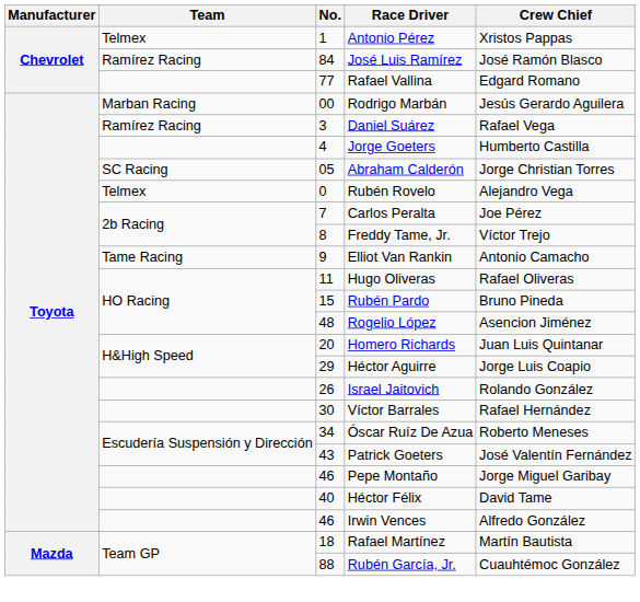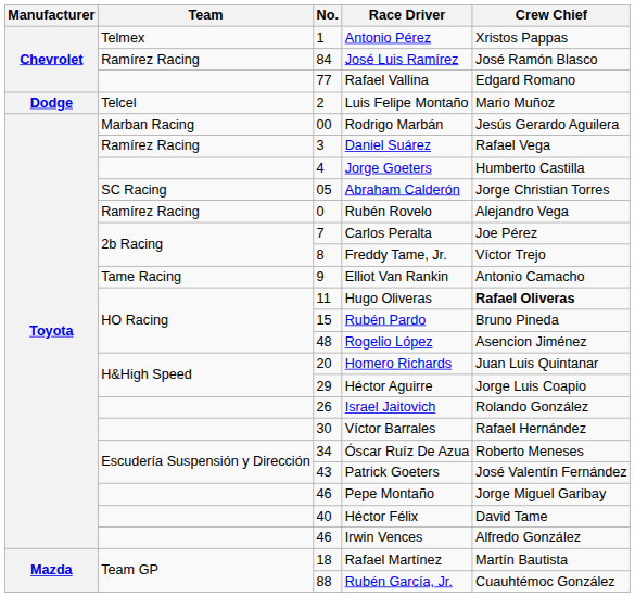+ row: Dodge | Telcel | 2 | Luis Felipe Montaño | Mario Muñoz
Rubén Rovelo | Team: Telmex -> Ramírez Racing
Hugo Oliveras | Crew Chief: normal -> bold
